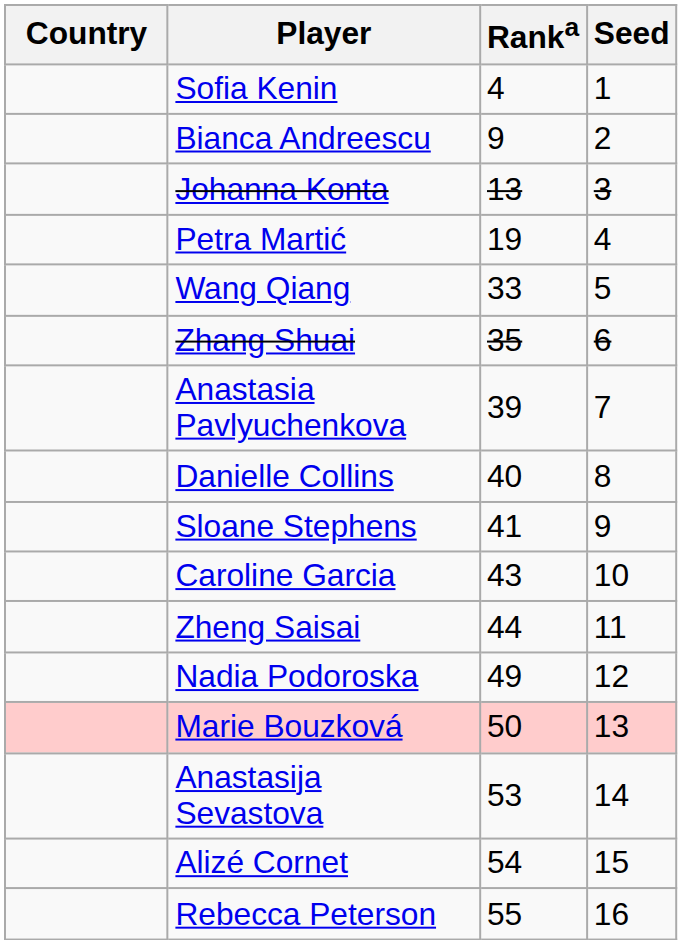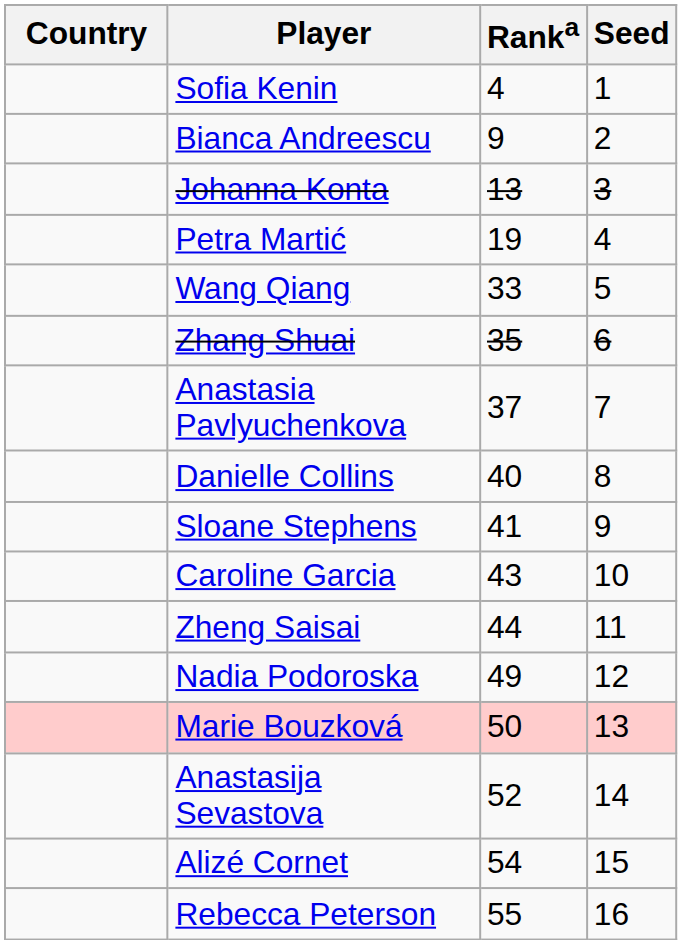Anastasia Pavlyuchenkova | Ranka: 39 -> 37
Anastasija Sevastova | Ranka: 53 -> 52
